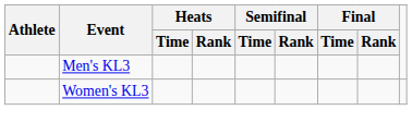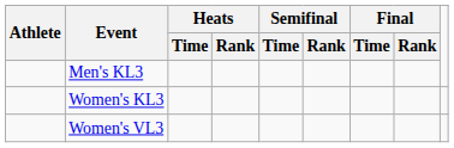+ row: Women's VL3
